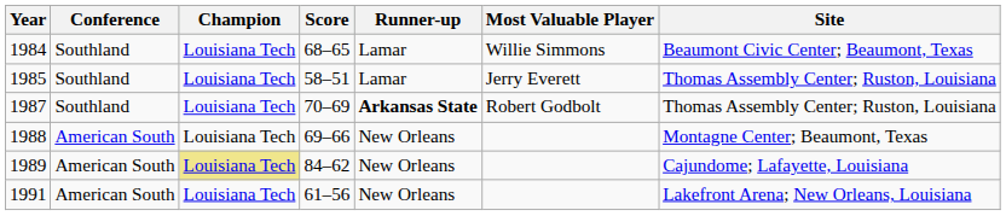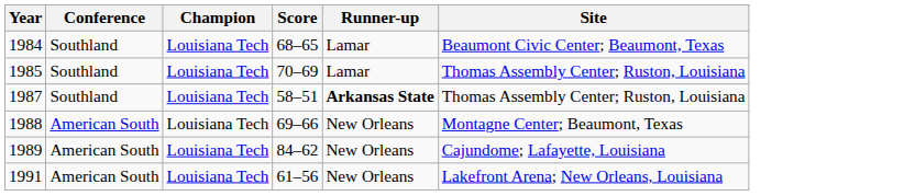- column: Most Valuable Player | Willie Simmons | Jerry Everett | Robert Godbolt
1985 | Score: 58–51 -> 70–69
1987 | Score: 70–69 -> 58–51
1989 | Champion: khaki background -> no background
